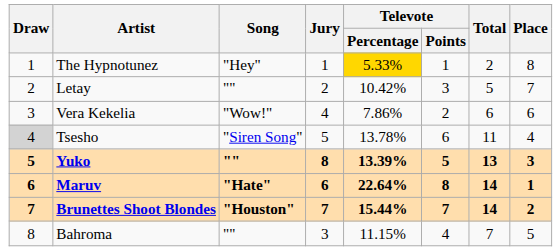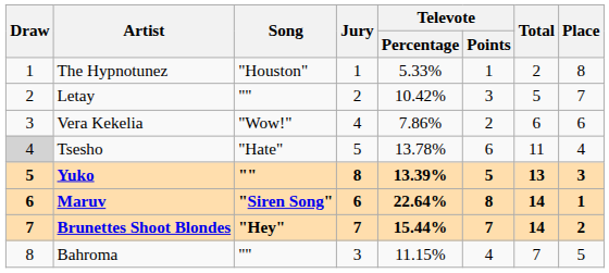The Hypnotunez | Song: "Hey" -> "Houston"
The Hypnotunez | Televote / Percentage: gold background -> no background
Tsesho | Song: "Siren Song" -> "Hate"
Maruv | Song: "Hate" -> "Siren Song"
Brunettes Shoot Blondes | Song: "Houston" -> "Hey"
